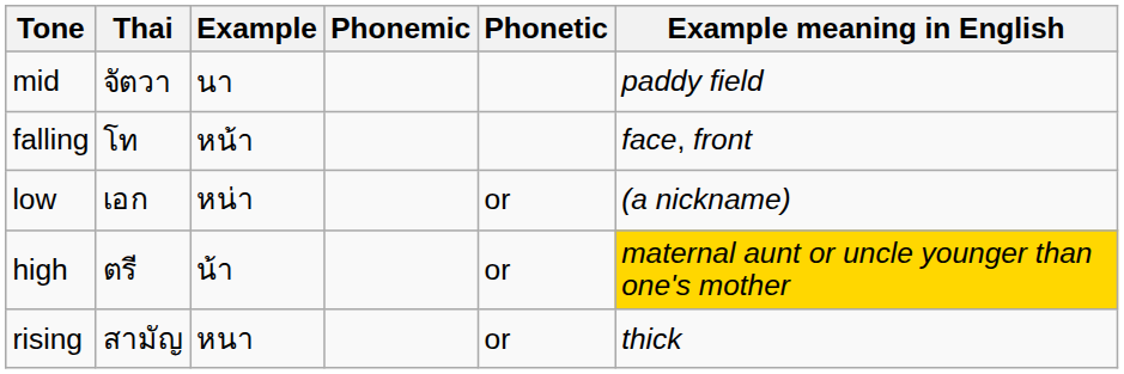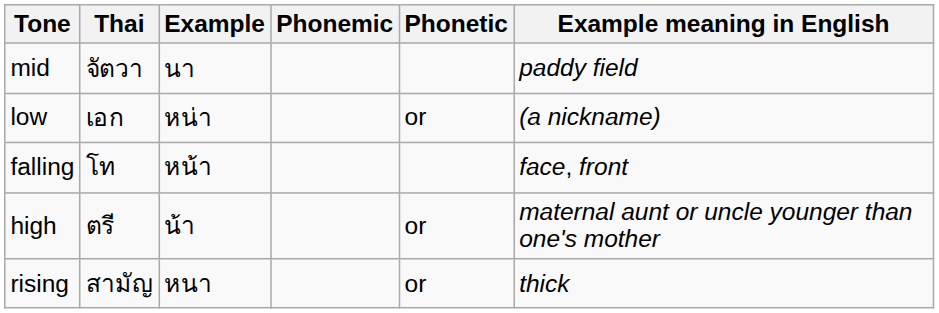rows swapped: low <-> falling
high | Example meaning in English: gold background -> no background
